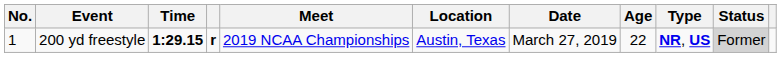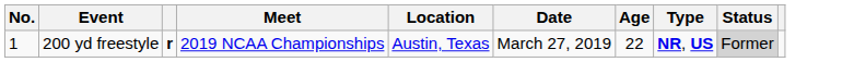- column: Time | 1:29.15
